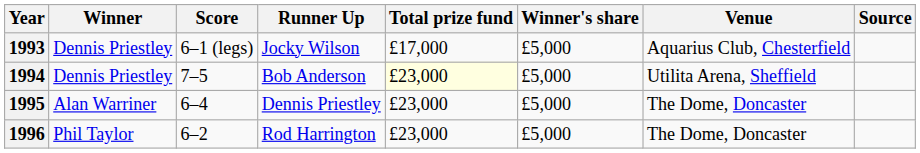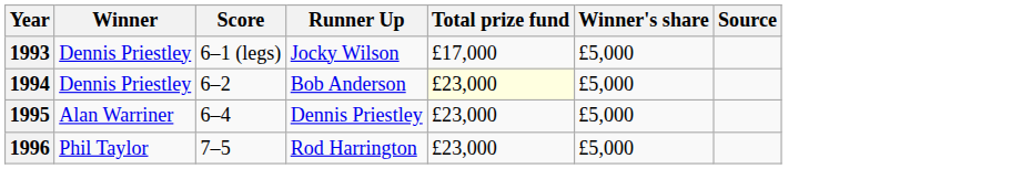- column: Venue | Aquarius Club, Chesterfield | Utilita Arena, Sheffield | The Dome, Doncaster | The Dome, Doncaster
1994 | Score: 7–5 -> 6–2
1996 | Score: 6–2 -> 7–5
